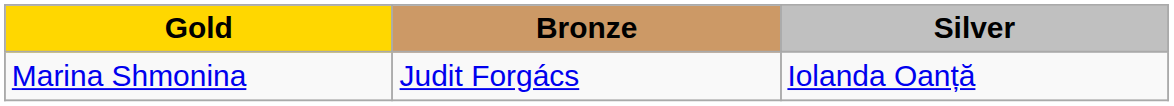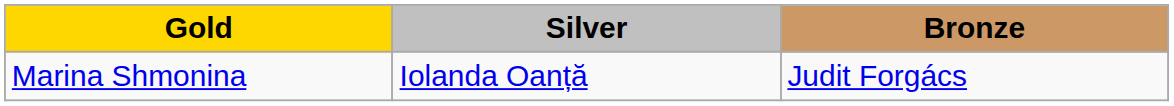columns swapped: Silver <-> Bronze
